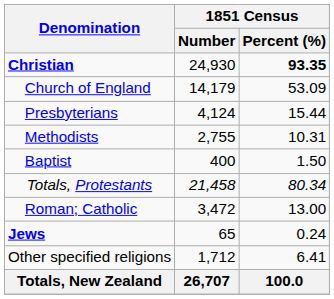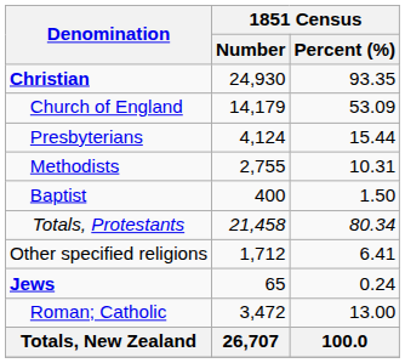Christian | 1851 Census / Percent (%): bold -> normal
rows swapped: Roman; Catholic <-> Other specified religions
